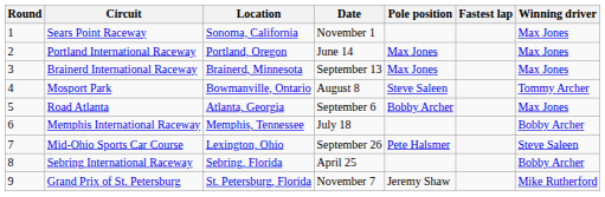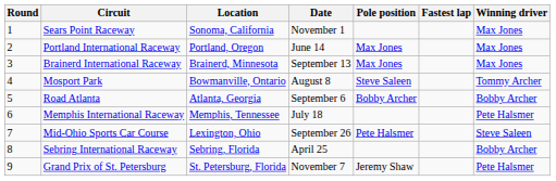Road Atlanta | Winning driver: Max Jones -> Bobby Archer
Memphis International Raceway | Winning driver: Bobby Archer -> Pete Halsmer
Grand Prix of St. Petersburg | Winning driver: Mike Rutherford -> Pete Halsmer
